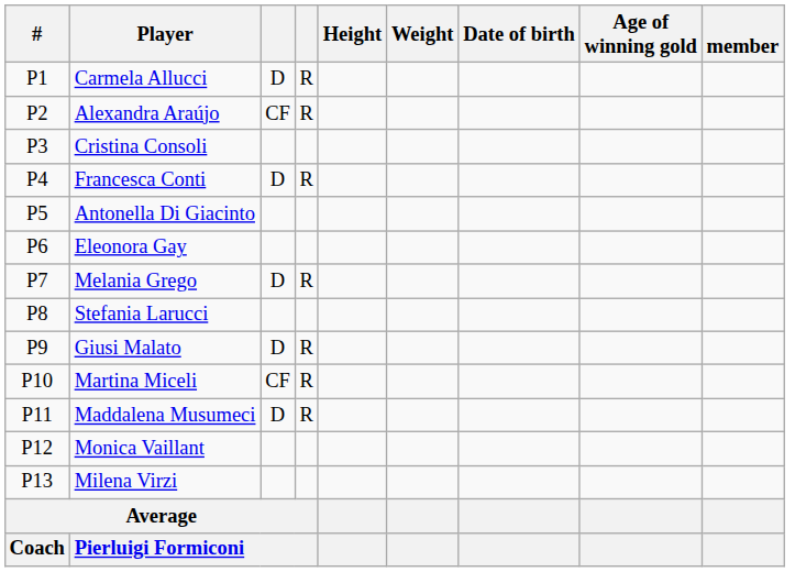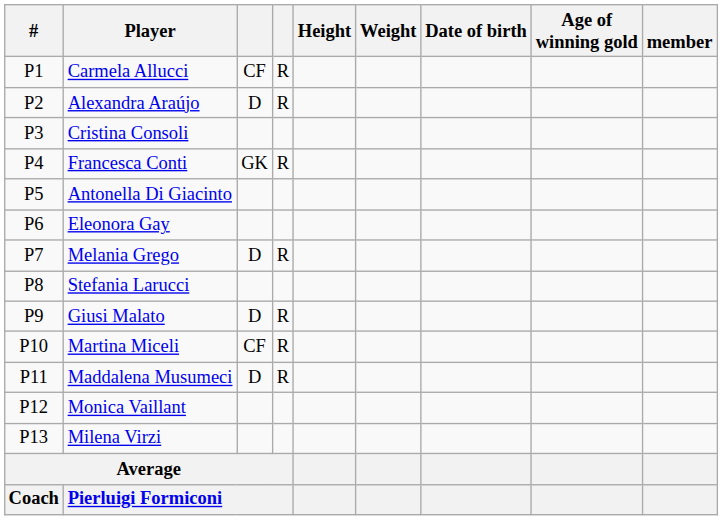Carmela Allucci | column 3: D -> CF
Alexandra Araújo | column 3: CF -> D
Francesca Conti | column 3: D -> GK
